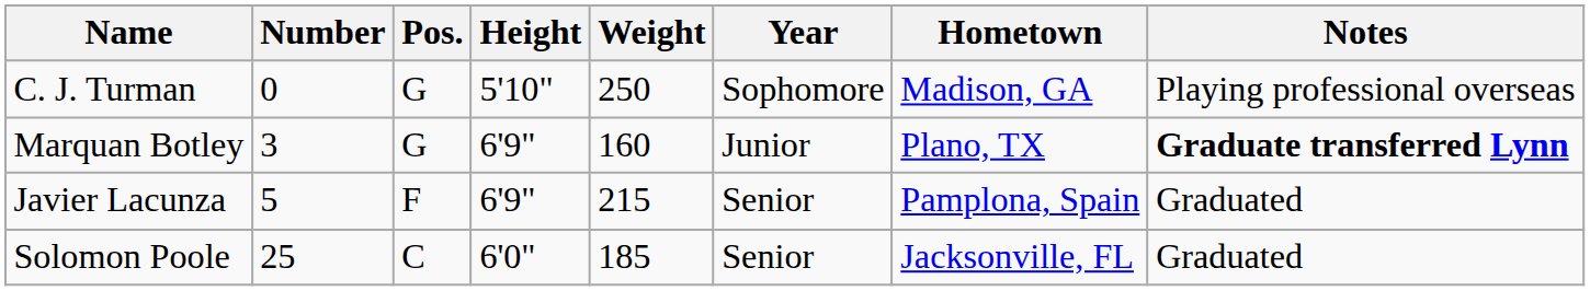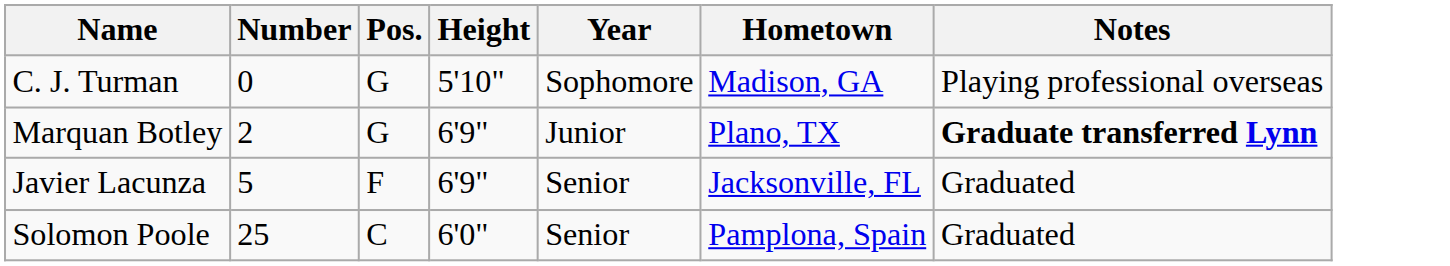- column: Weight | 250 | 160 | 215 | 185
Marquan Botley | Number: 3 -> 2
Javier Lacunza | Hometown: Pamplona, Spain -> Jacksonville, FL
Solomon Poole | Hometown: Jacksonville, FL -> Pamplona, Spain
